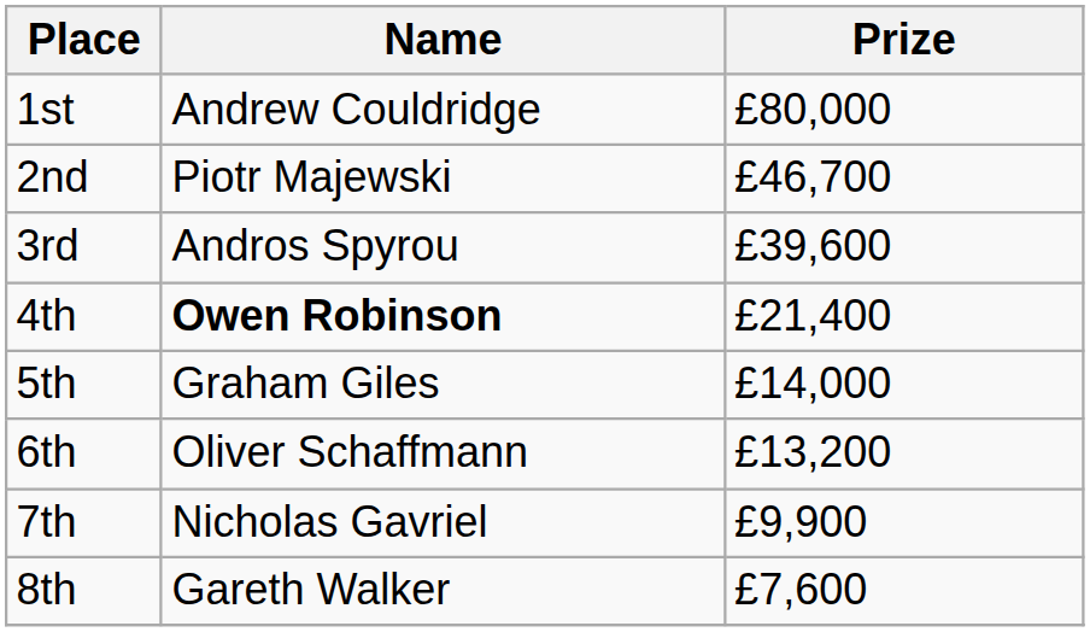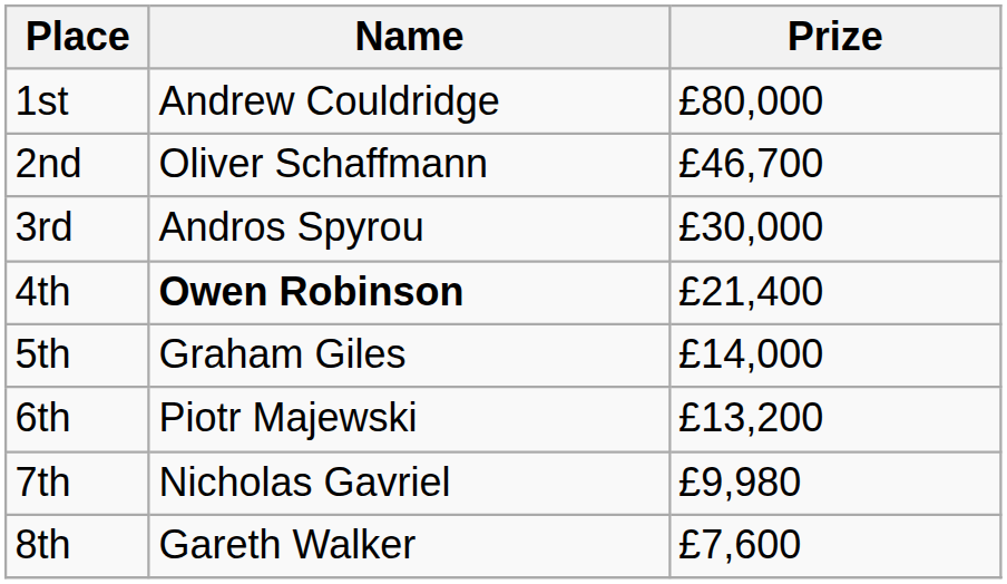2nd | Name: Piotr Majewski -> Oliver Schaffmann
3rd | Prize: £39,600 -> £30,000
6th | Name: Oliver Schaffmann -> Piotr Majewski
7th | Prize: £9,900 -> £9,980
